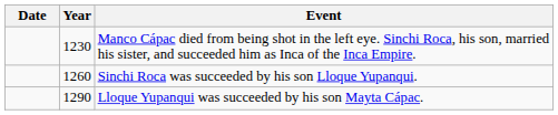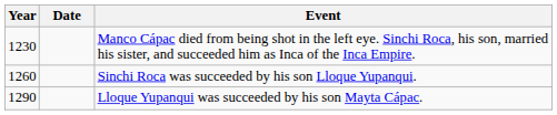columns swapped: Year <-> Date
